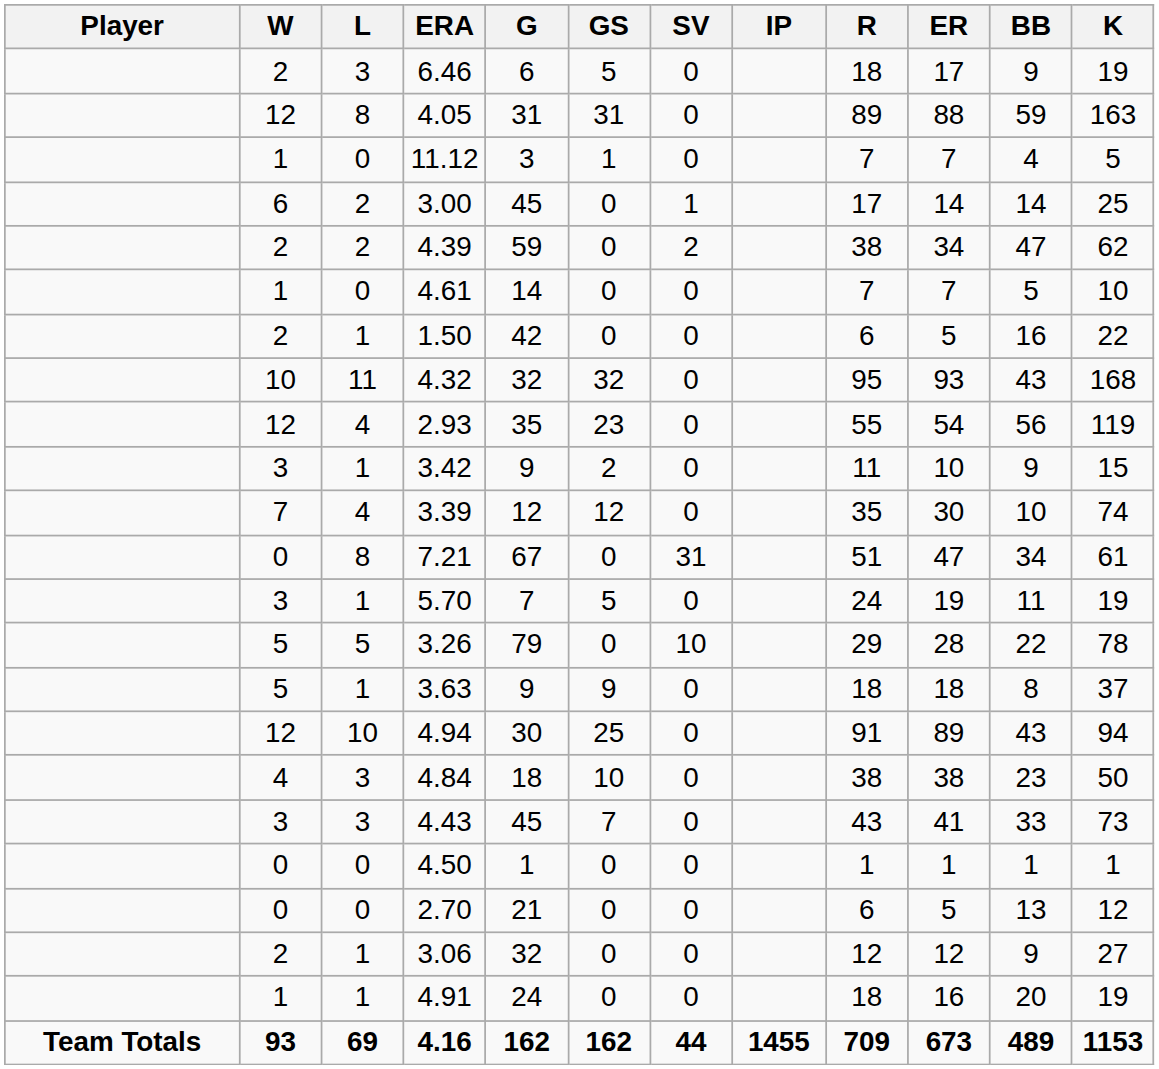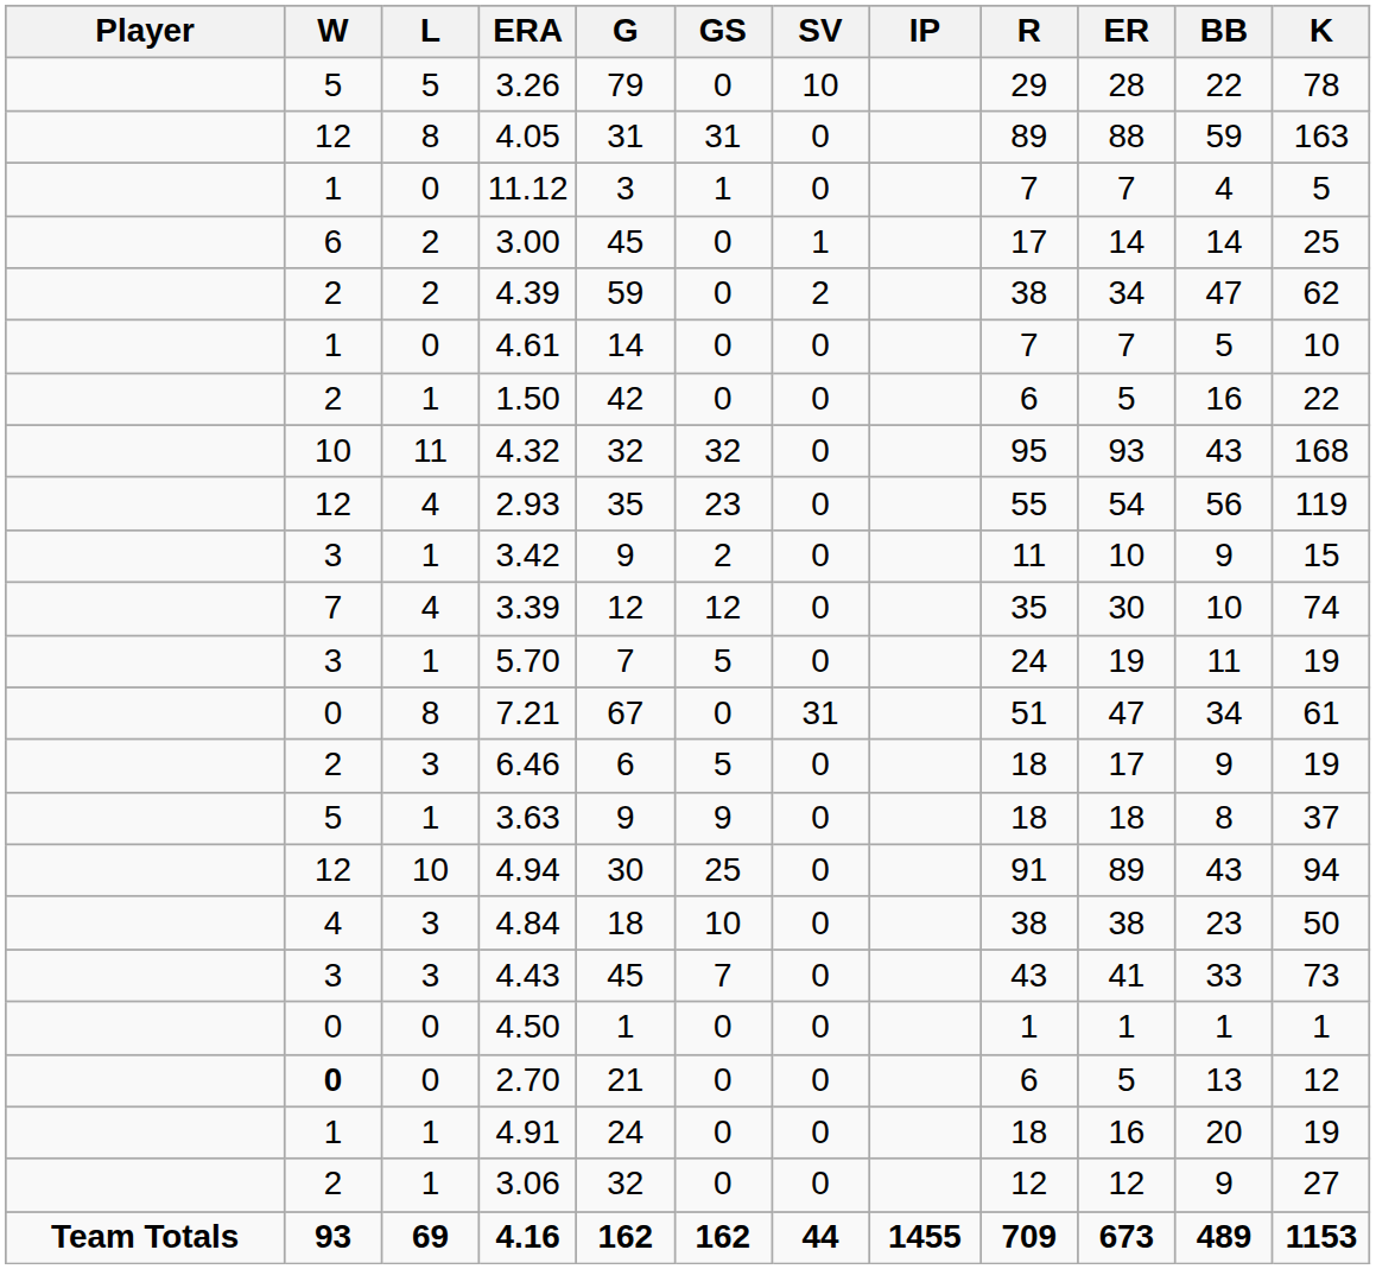rows swapped: 6.46 <-> 3.26
rows swapped: 7.21 <-> 5.70
2.70 | W: normal -> bold
rows swapped: 4.91 <-> 3.06
